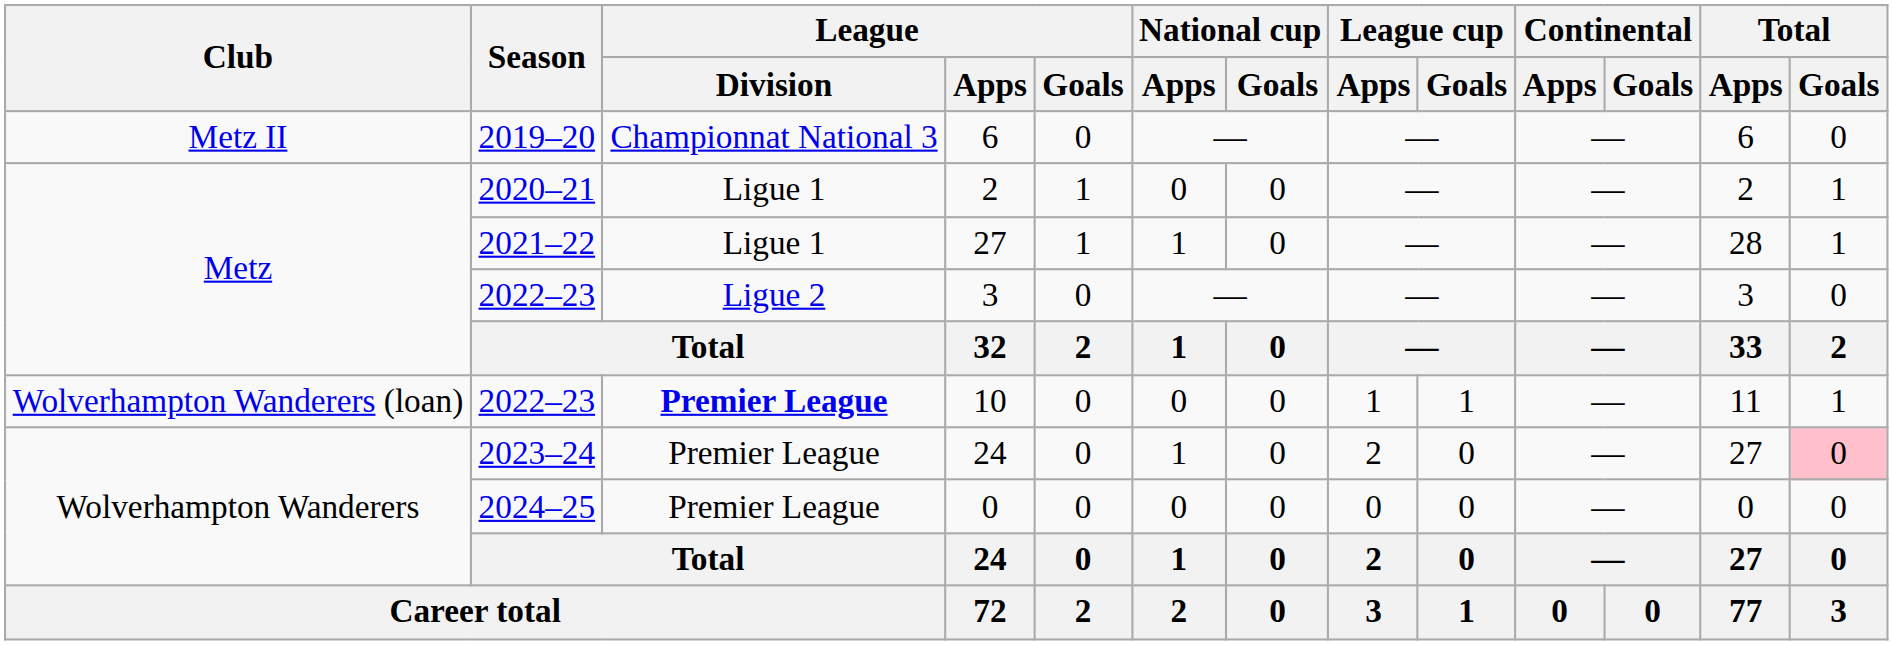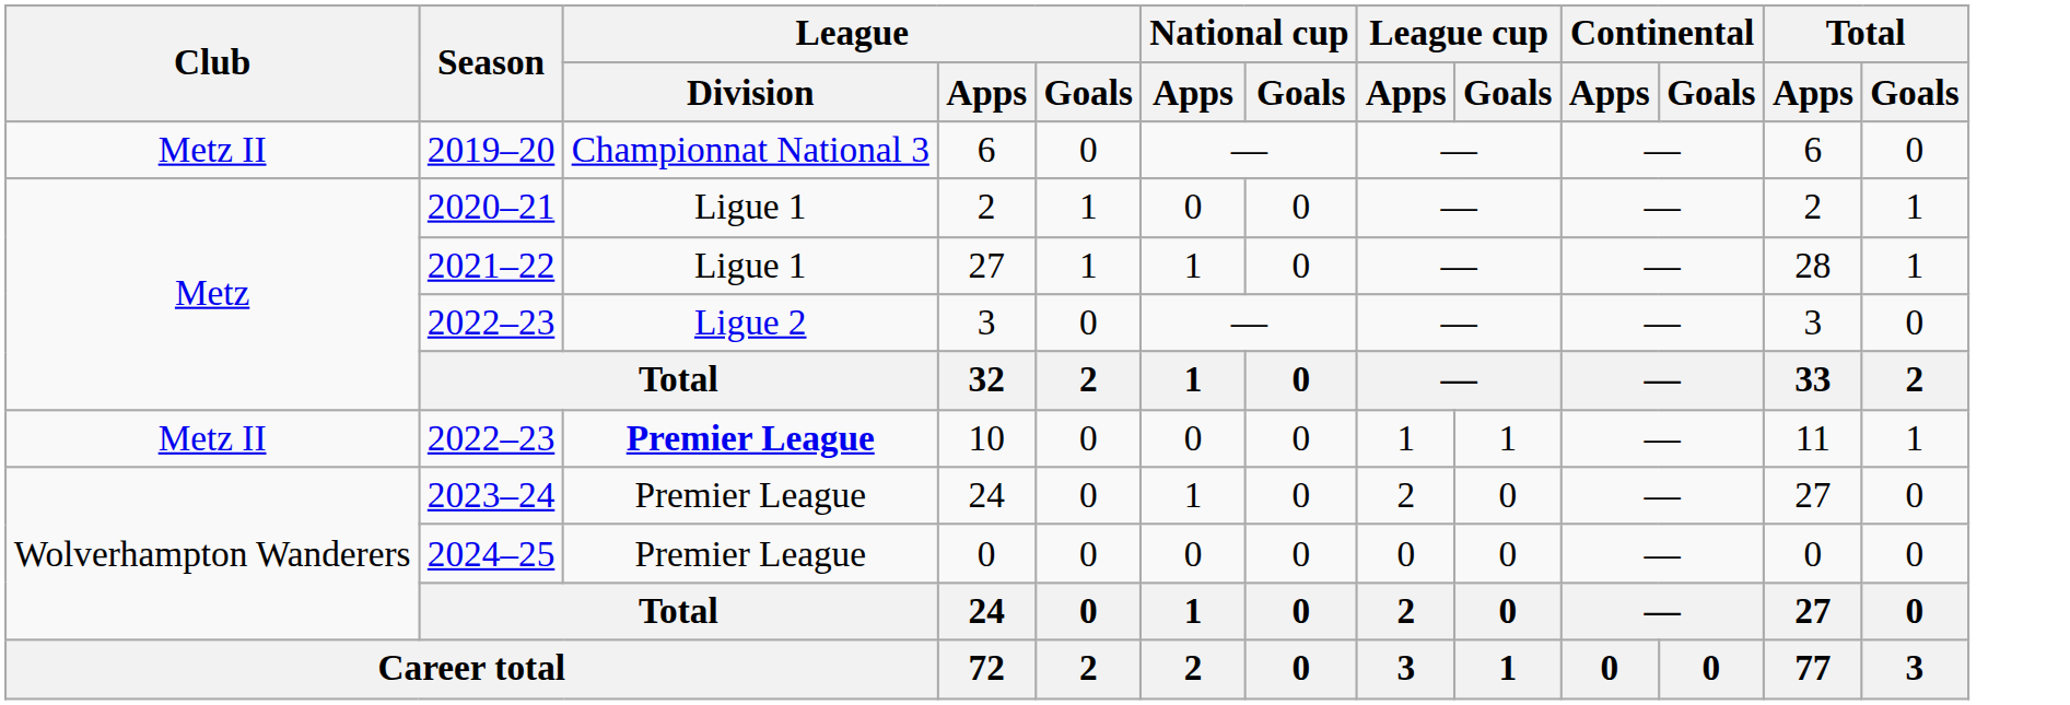10 | Club: Wolverhampton Wanderers (loan) -> Metz II
2023–24 / 24 | Total / Goals: pink background -> no background
